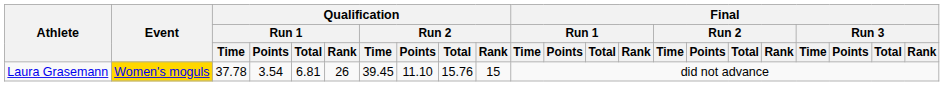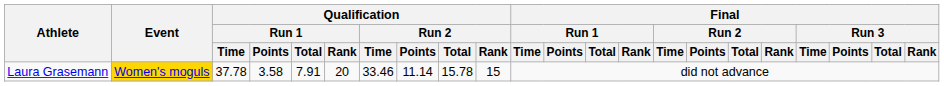Laura Grasemann | Qualification / Run 1 / Points: 3.54 -> 3.58
Laura Grasemann | Qualification / Run 1 / Total: 6.81 -> 7.91
Laura Grasemann | Qualification / Run 1 / Rank: 26 -> 20
Laura Grasemann | Qualification / Run 2 / Time: 39.45 -> 33.46
Laura Grasemann | Qualification / Run 2 / Points: 11.10 -> 11.14
Laura Grasemann | Qualification / Run 2 / Total: 15.76 -> 15.78
